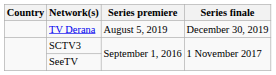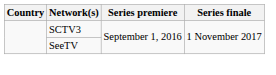- row: TV Derana | August 5, 2019 | December 30, 2019
